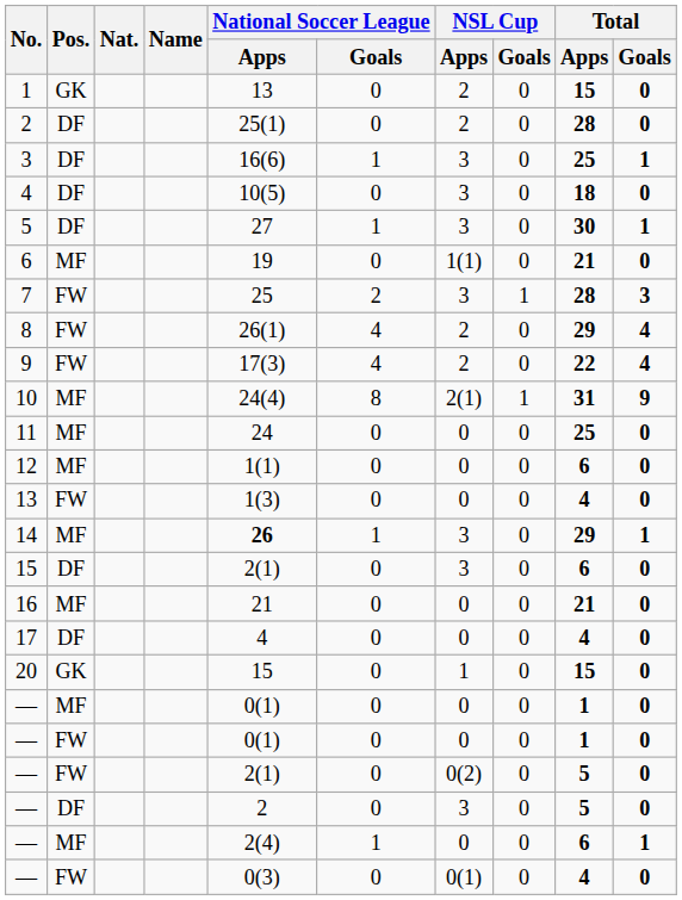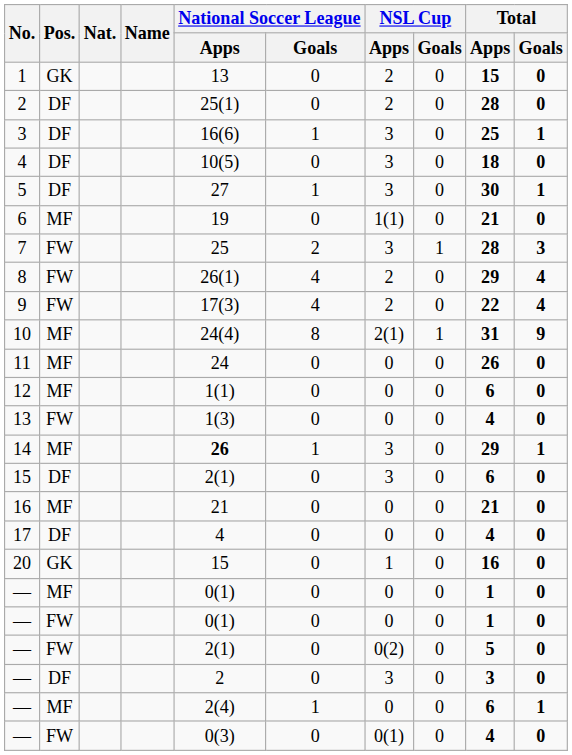11 | Total / Apps: 25 -> 26
20 | Total / Apps: 15 -> 16
— / DF | Total / Apps: 5 -> 3
